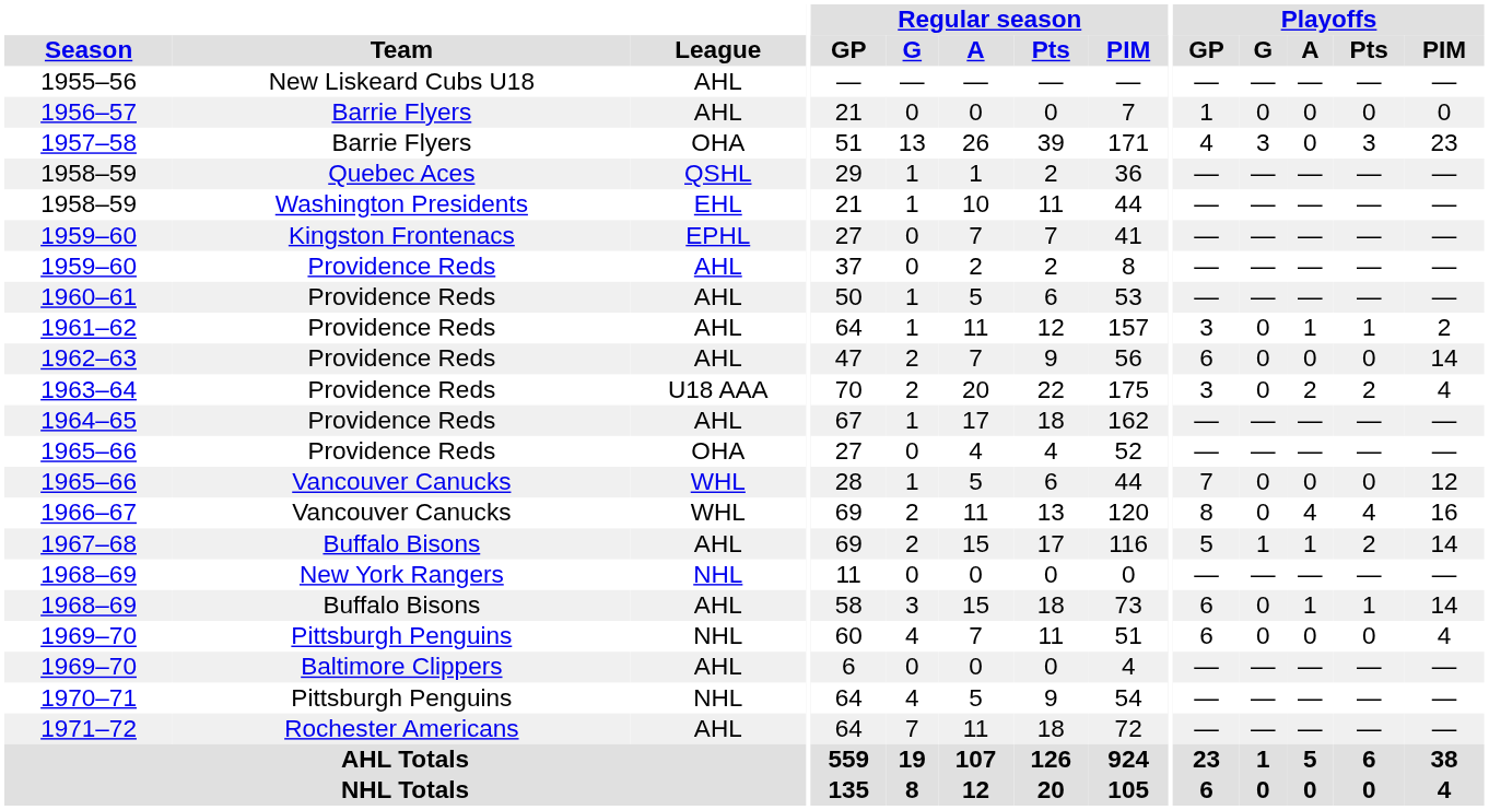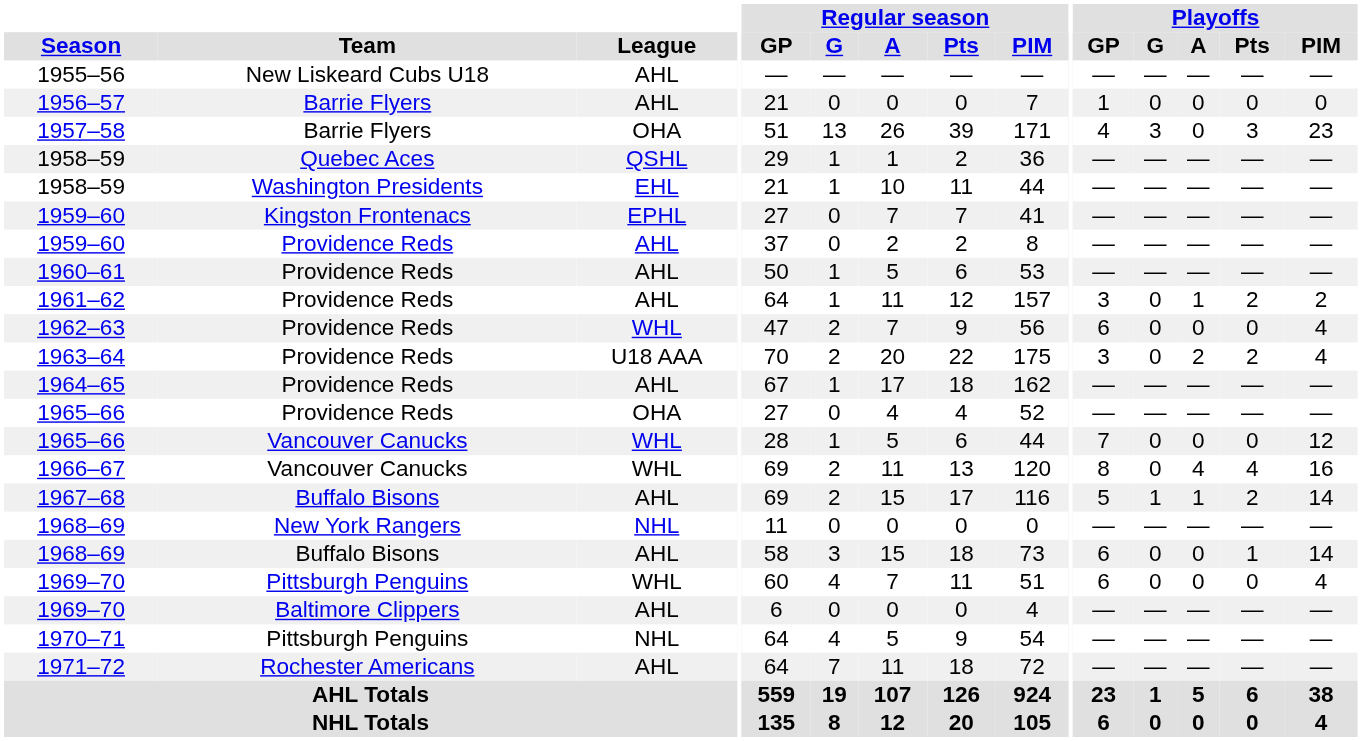1961–62 | Playoffs / Pts: 1 -> 2
1962–63 | League: AHL -> WHL
1962–63 | Playoffs / PIM: 14 -> 4
1968–69 / Buffalo Bisons | Playoffs / A: 1 -> 0
1969–70 / Pittsburgh Penguins | League: NHL -> WHL
